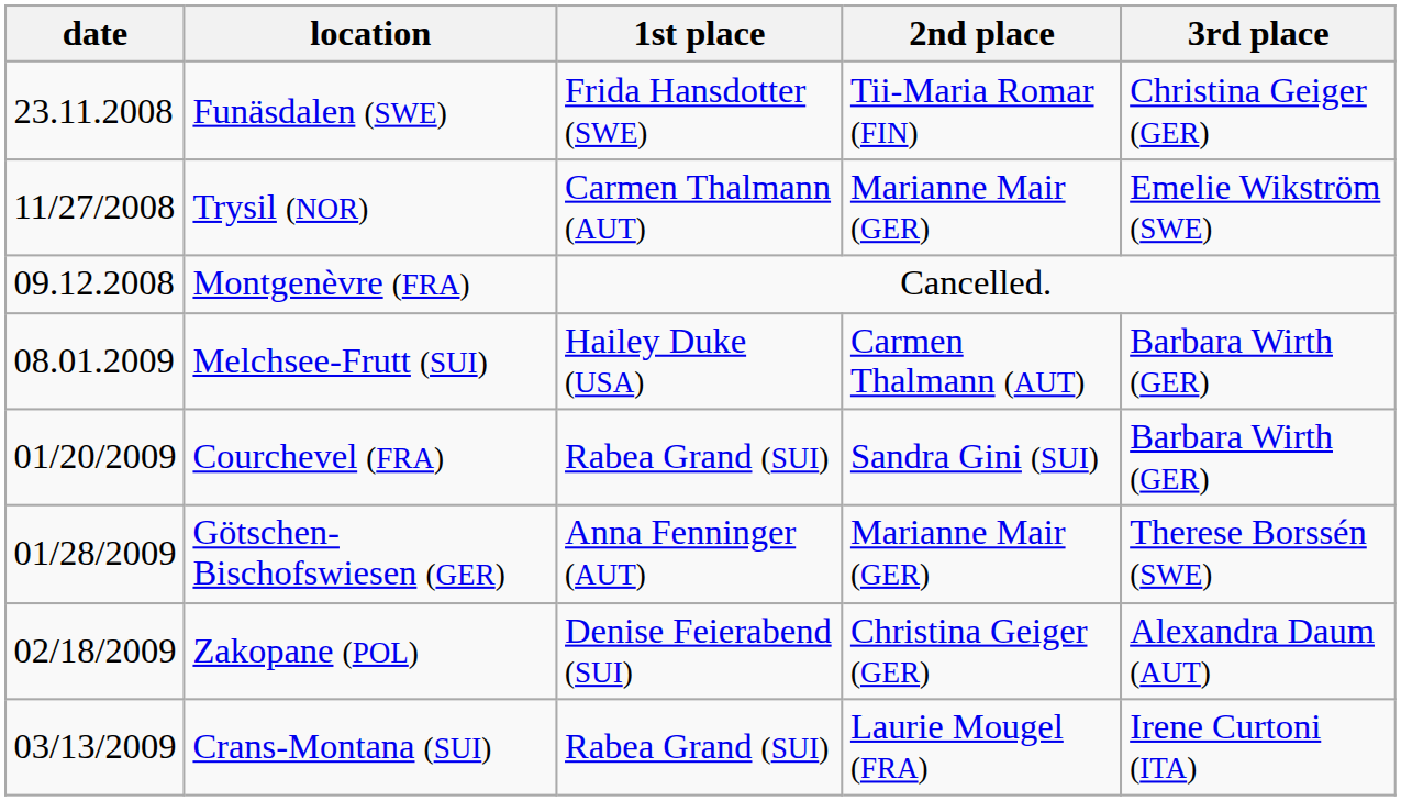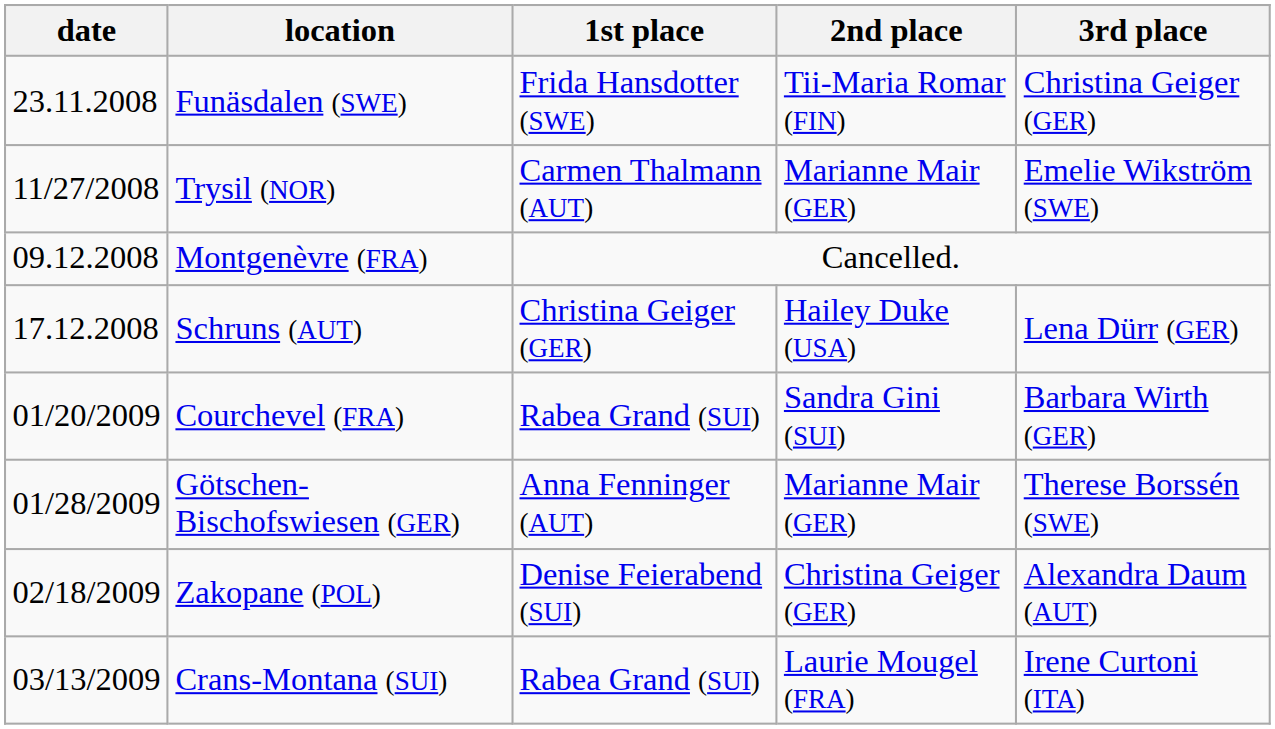+ row: 17.12.2008 | Schruns (AUT) | Christina Geiger (GER) | Hailey Duke (USA) | Lena Dürr (GER)
- row: 08.01.2009 | Melchsee-Frutt (SUI) | Hailey Duke (USA) | Carmen Thalmann (AUT) | Barbara Wirth (GER)
